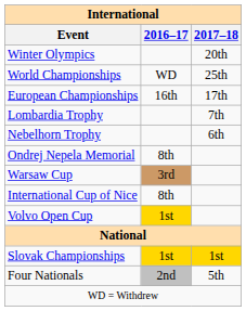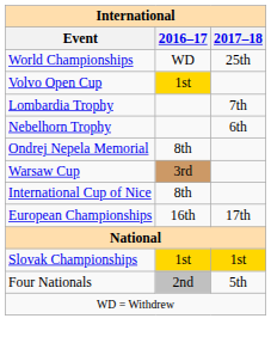- row: Winter Olympics | 20th
rows swapped: European Championships <-> Volvo Open Cup
